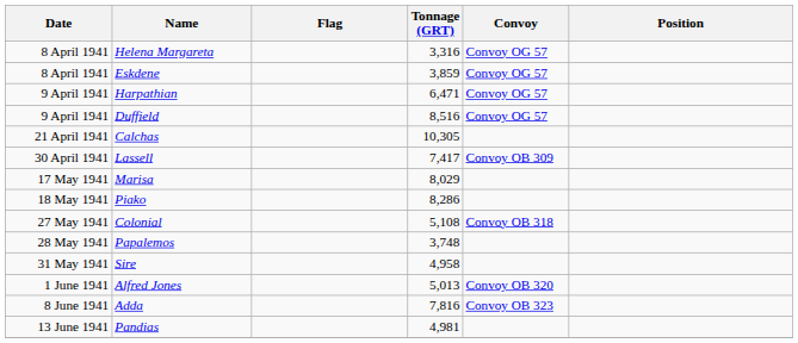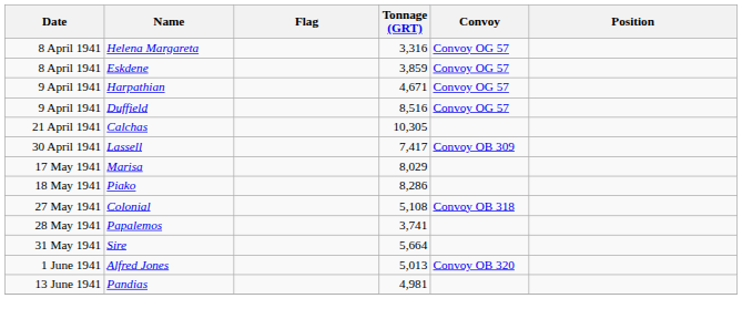Harpathian | Tonnage (GRT): 6,471 -> 4,671
Papalemos | Tonnage (GRT): 3,748 -> 3,741
Sire | Tonnage (GRT): 4,958 -> 5,664
- row: 8 June 1941 | Adda | 7,816 | Convoy OB 323
